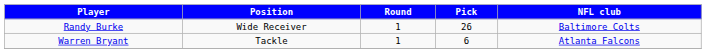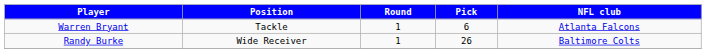rows swapped: Warren Bryant <-> Randy Burke
